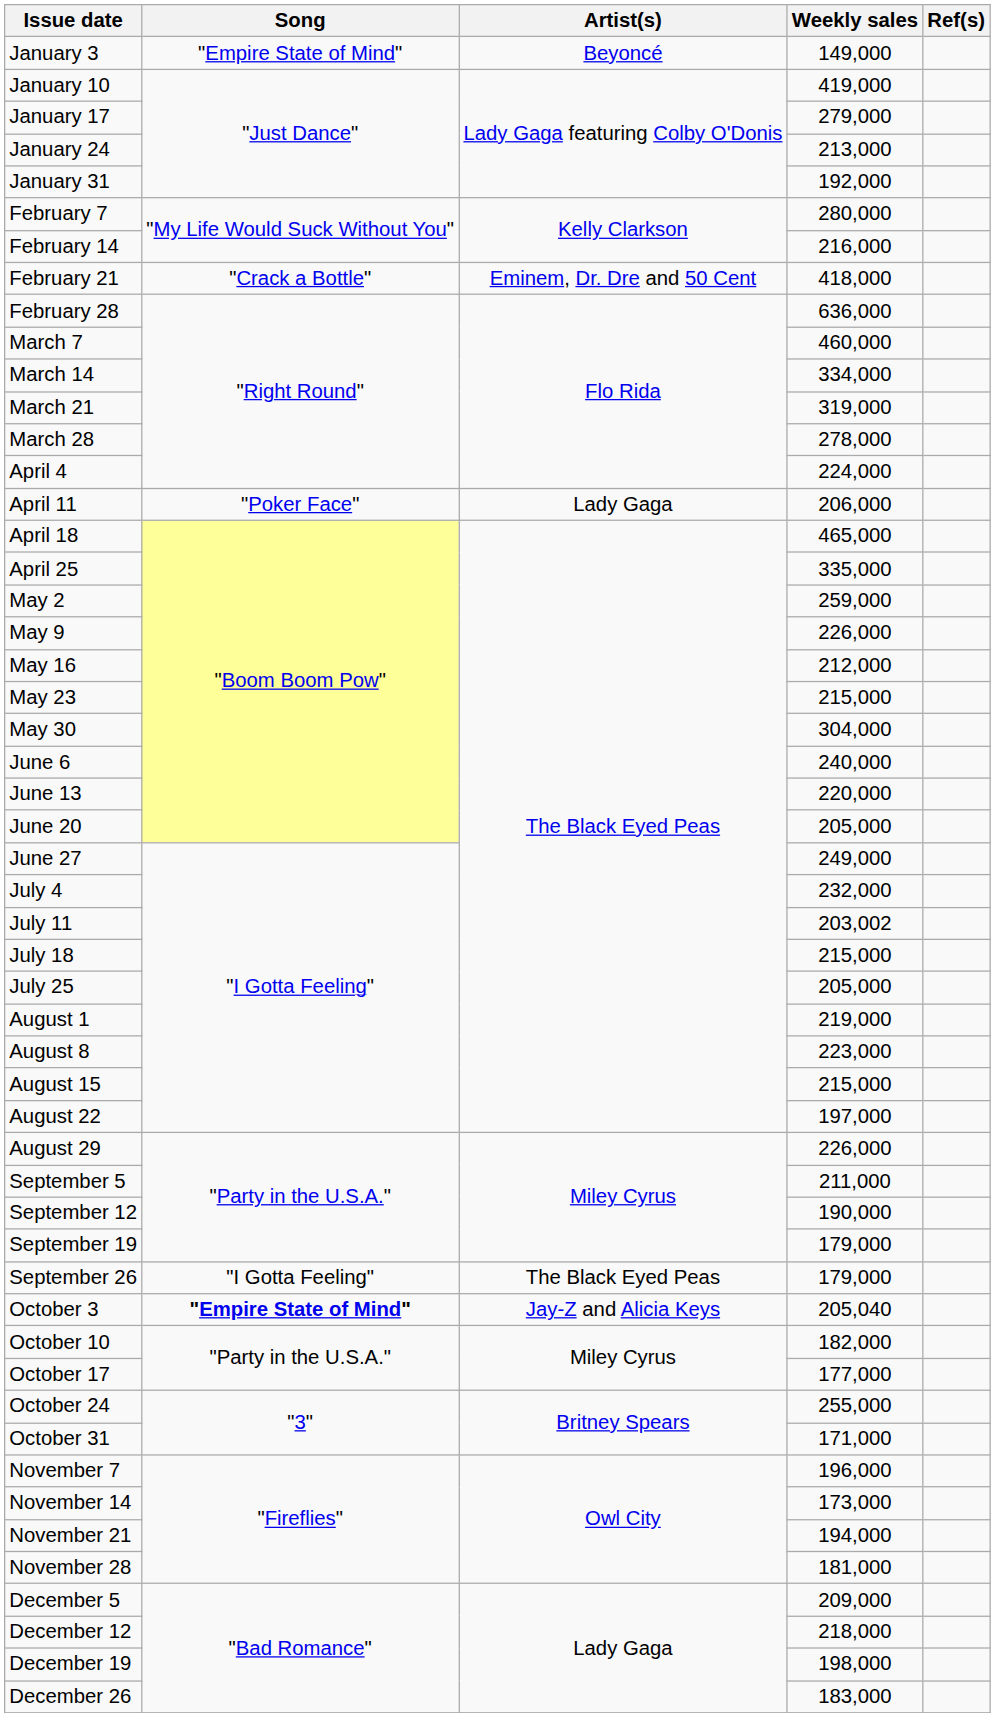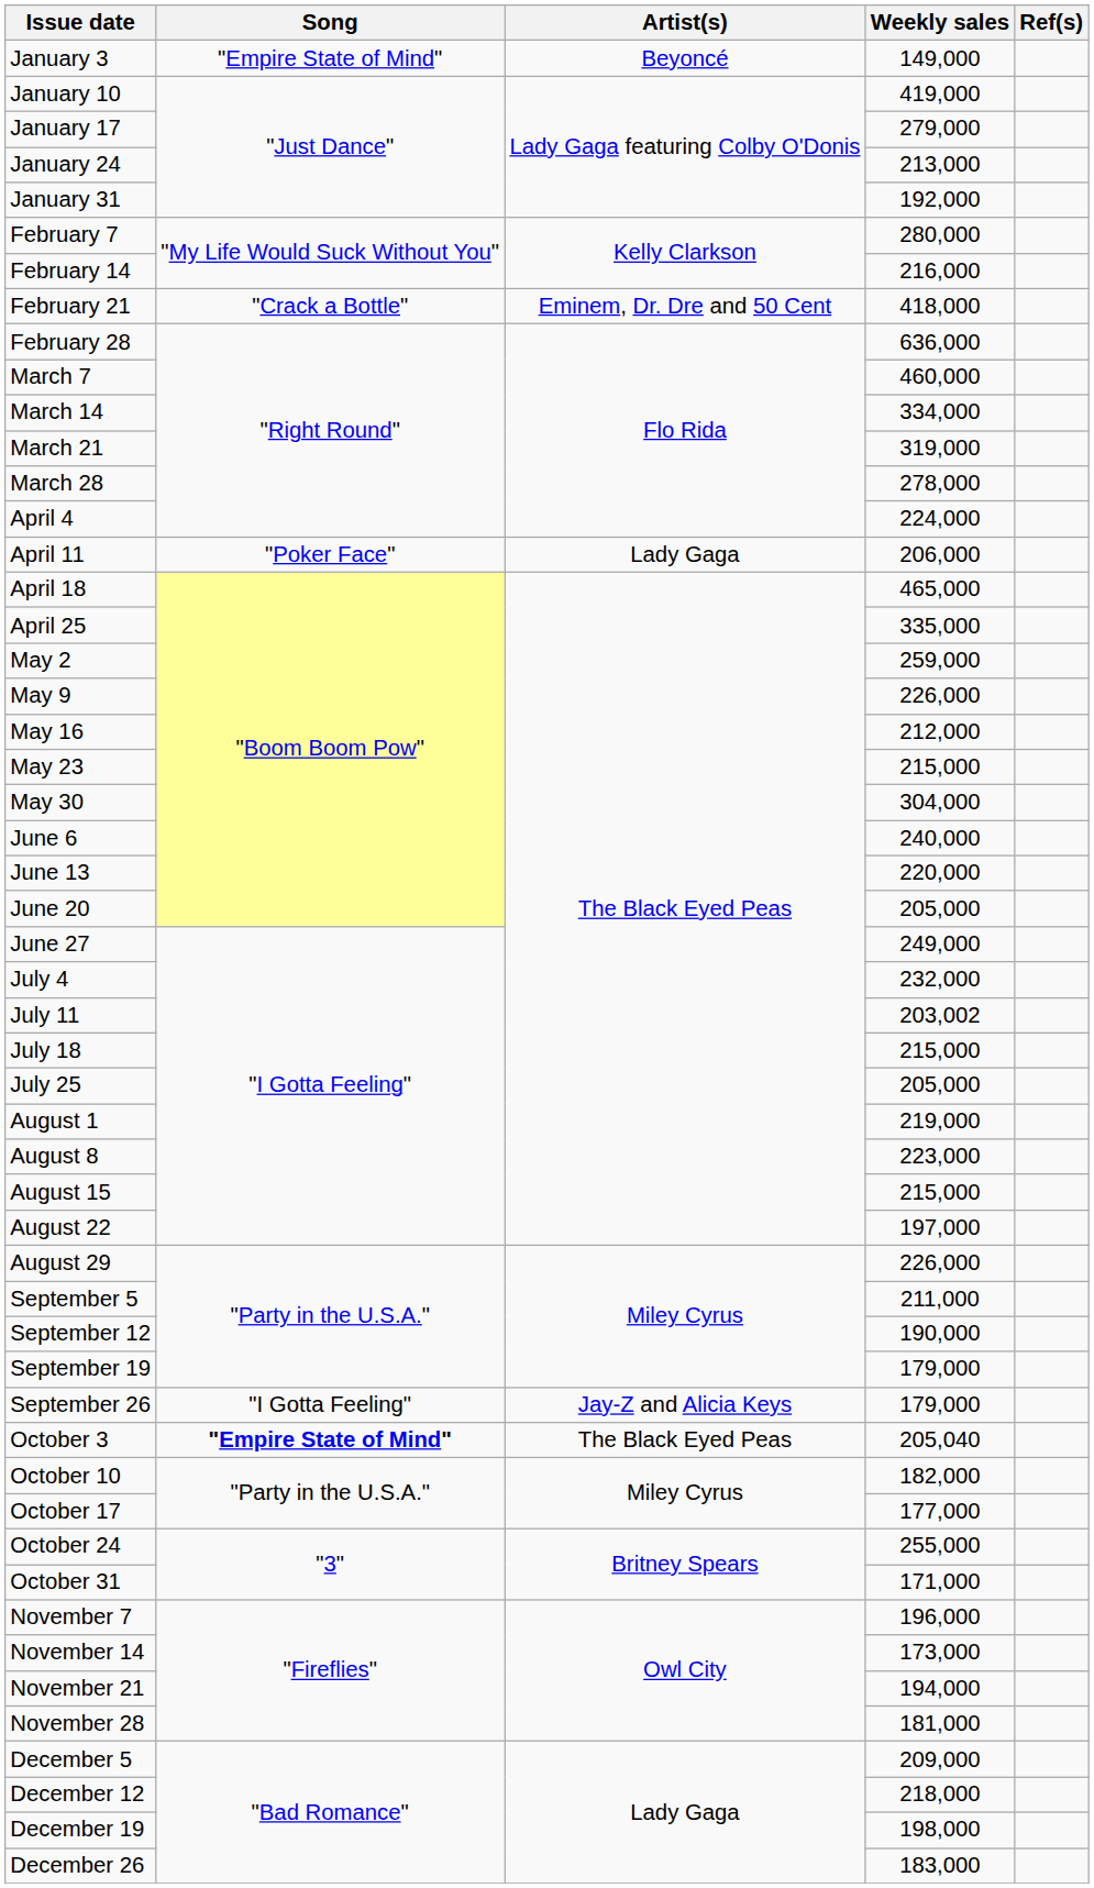September 26 | Artist(s): The Black Eyed Peas -> Jay-Z and Alicia Keys
October 3 | Artist(s): Jay-Z and Alicia Keys -> The Black Eyed Peas
